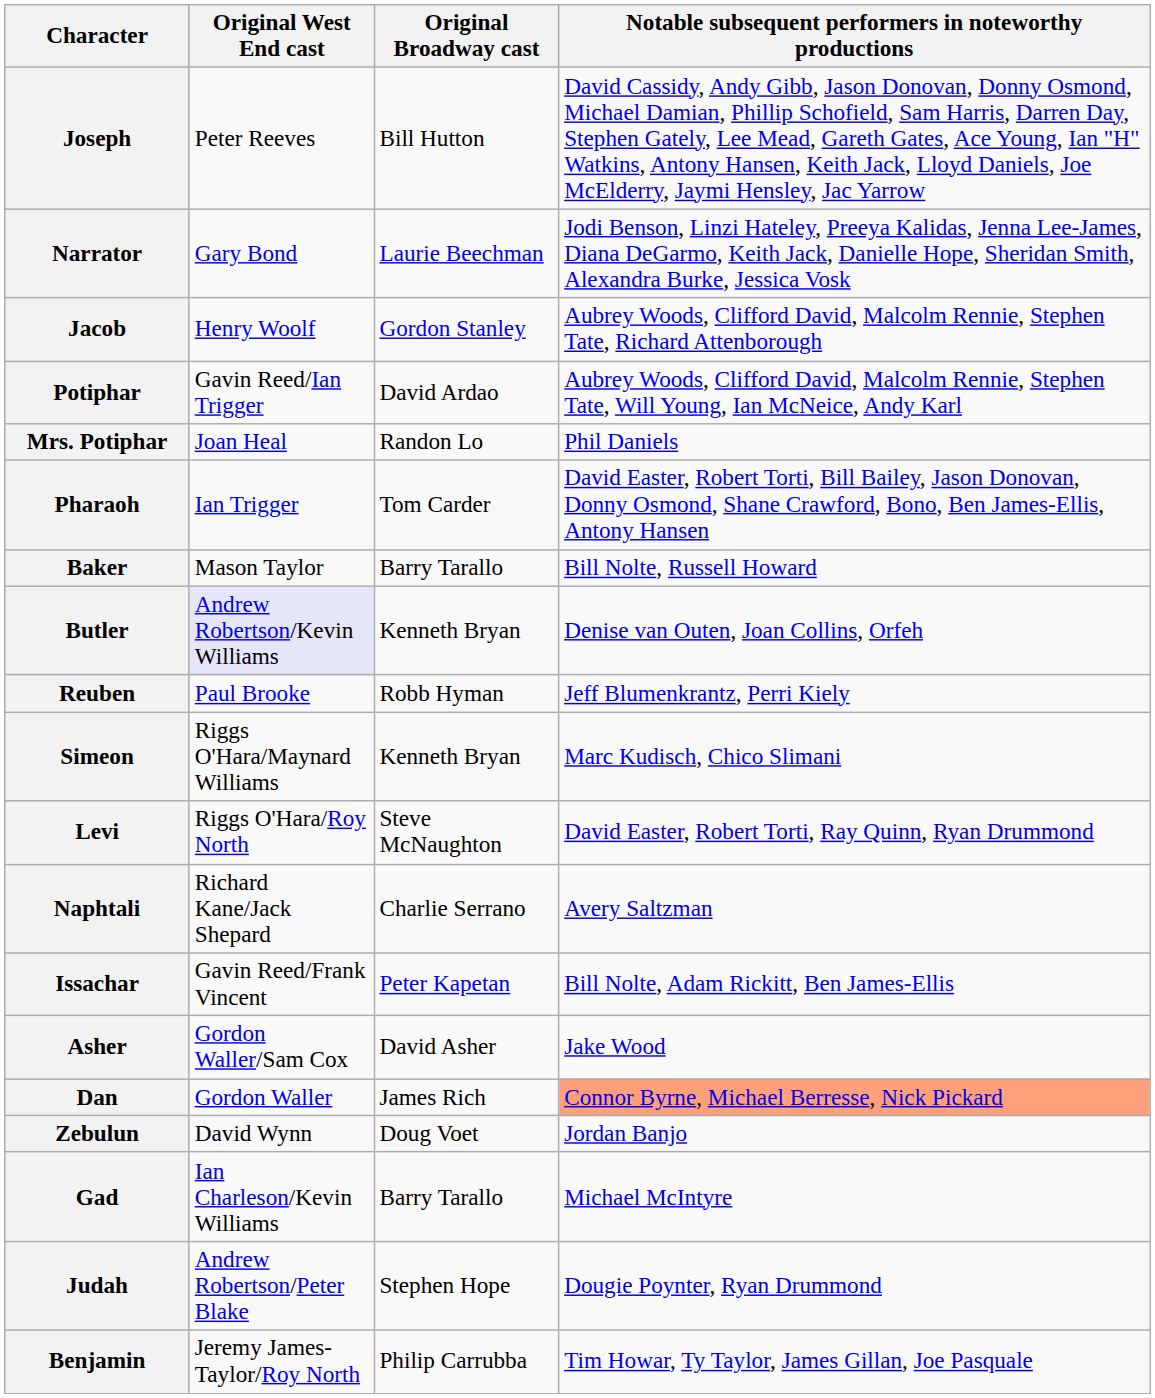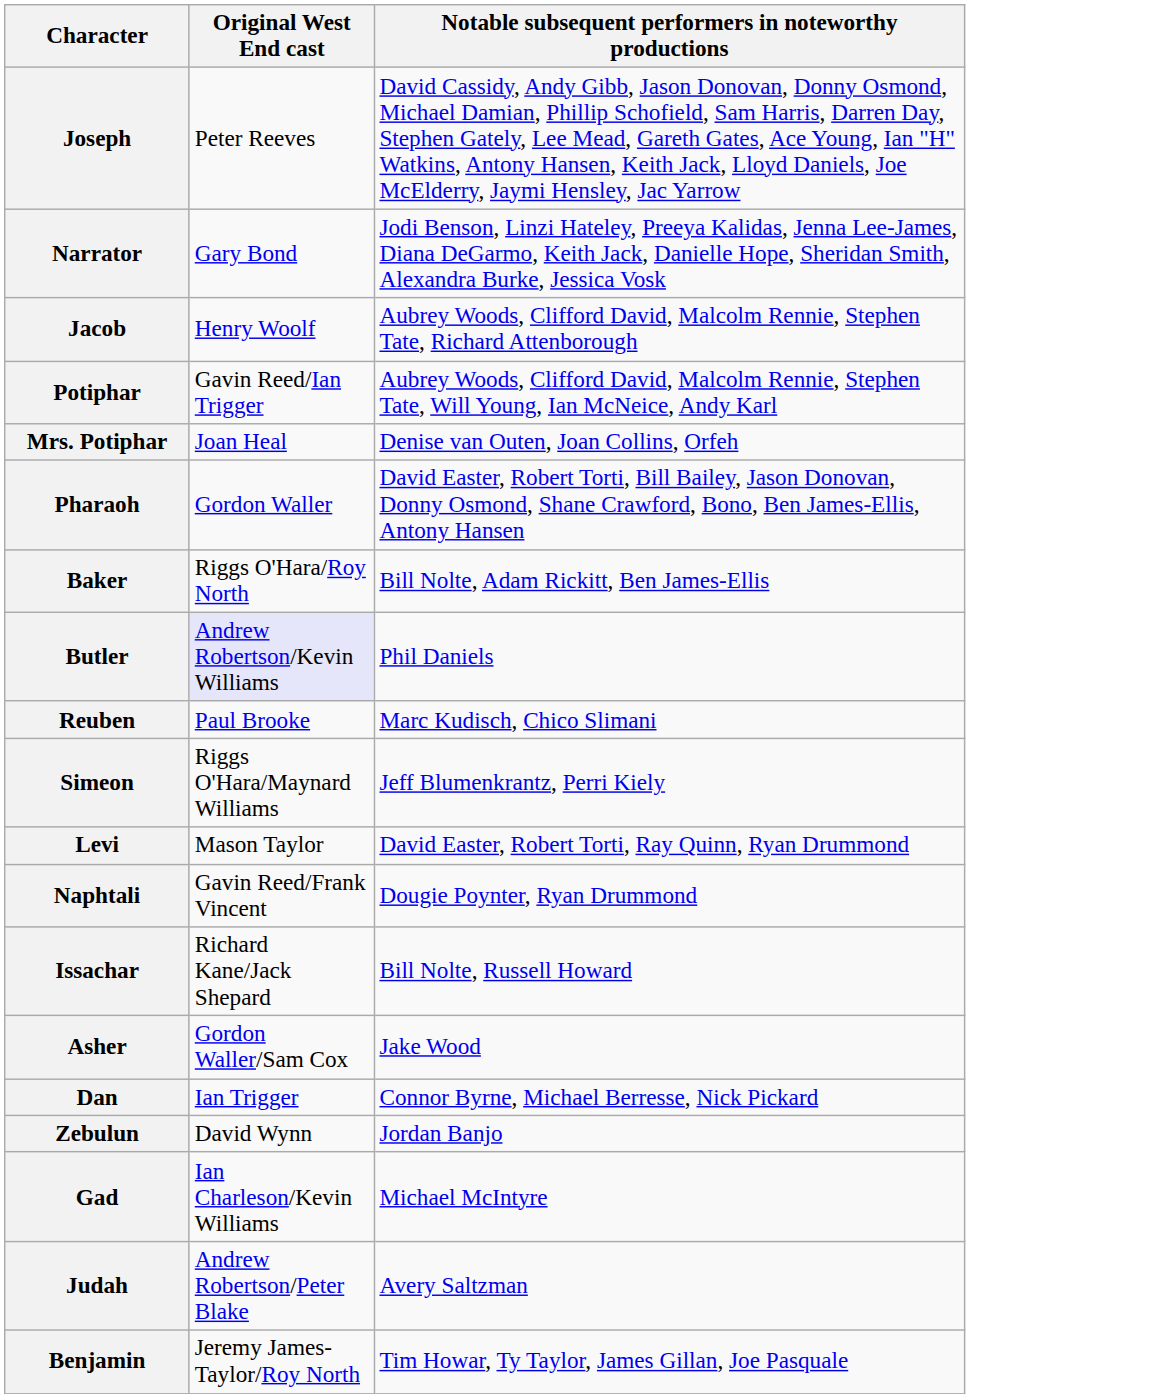- column: Original Broadway cast | Bill Hutton | Laurie Beechman | Gordon Stanley | David Ardao | Randon Lo | Tom Carder | Barry Tarallo | Kenneth Bryan | Robb Hyman | Kenneth Bryan | Steve McNaughton | Charlie Serrano | Peter Kapetan | David Asher | James Rich | Doug Voet | Barry Tarallo | Stephen Hope | Philip Carrubba
Mrs. Potiphar | Notable subsequent performers in noteworthy productions: Phil Daniels -> Denise van Outen, Joan Collins, Orfeh
Pharaoh | Original West End cast: Ian Trigger -> Gordon Waller
Baker | Original West End cast: Mason Taylor -> Riggs O'Hara/Roy North
Baker | Notable subsequent performers in noteworthy productions: Bill Nolte, Russell Howard -> Bill Nolte, Adam Rickitt, Ben James-Ellis
Butler | Notable subsequent performers in noteworthy productions: Denise van Outen, Joan Collins, Orfeh -> Phil Daniels
Reuben | Notable subsequent performers in noteworthy productions: Jeff Blumenkrantz, Perri Kiely -> Marc Kudisch, Chico Slimani
Simeon | Notable subsequent performers in noteworthy productions: Marc Kudisch, Chico Slimani -> Jeff Blumenkrantz, Perri Kiely
Levi | Original West End cast: Riggs O'Hara/Roy North -> Mason Taylor
Naphtali | Original West End cast: Richard Kane/Jack Shepard -> Gavin Reed/Frank Vincent
Naphtali | Notable subsequent performers in noteworthy productions: Avery Saltzman -> Dougie Poynter, Ryan Drummond
Issachar | Original West End cast: Gavin Reed/Frank Vincent -> Richard Kane/Jack Shepard
Issachar | Notable subsequent performers in noteworthy productions: Bill Nolte, Adam Rickitt, Ben James-Ellis -> Bill Nolte, Russell Howard
Dan | Original West End cast: Gordon Waller -> Ian Trigger
Dan | Notable subsequent performers in noteworthy productions: lightsalmon background -> no background
Judah | Notable subsequent performers in noteworthy productions: Dougie Poynter, Ryan Drummond -> Avery Saltzman
